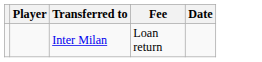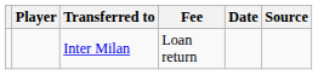+ column: Source
